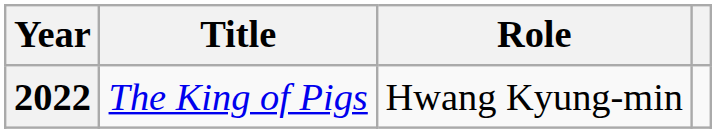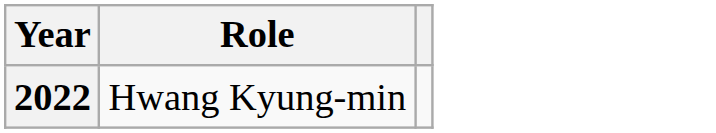- column: Title | The King of Pigs
